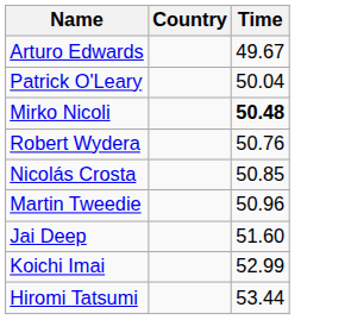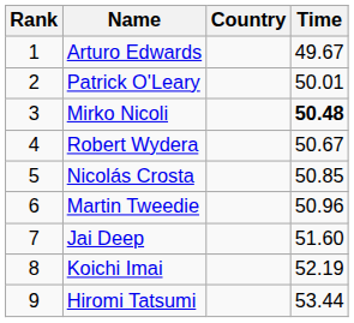+ column: Rank | 1 | 2 | 3 | 4 | 5 | 6 | 7 | 8 | 9
Patrick O'Leary | Time: 50.04 -> 50.01
Robert Wydera | Time: 50.76 -> 50.67
Koichi Imai | Time: 52.99 -> 52.19
